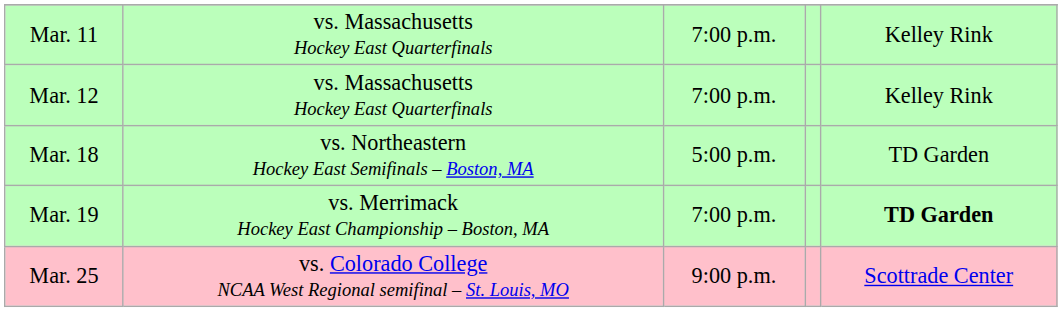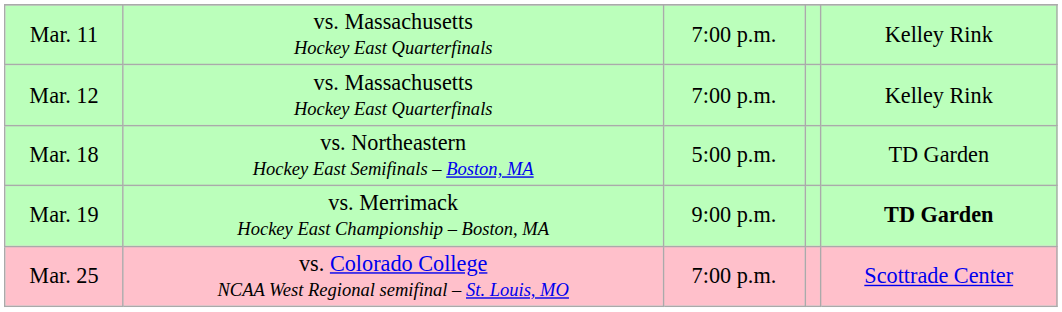Mar. 19 | column 3: 7:00 p.m. -> 9:00 p.m.
Mar. 25 | column 3: 9:00 p.m. -> 7:00 p.m.
